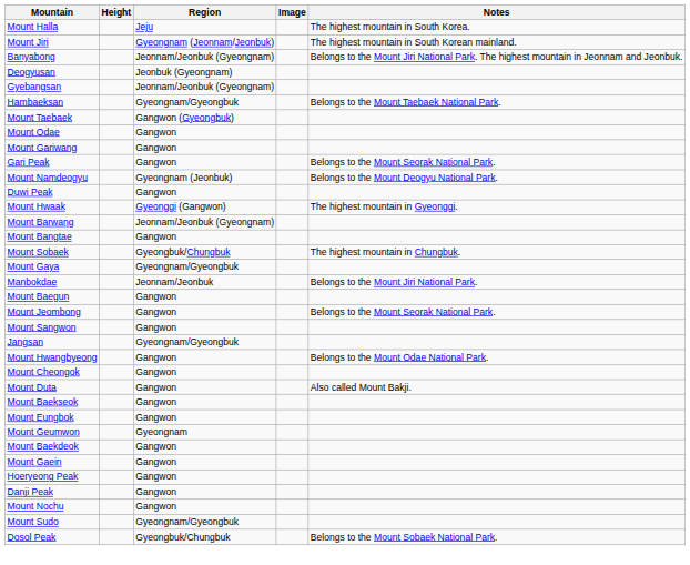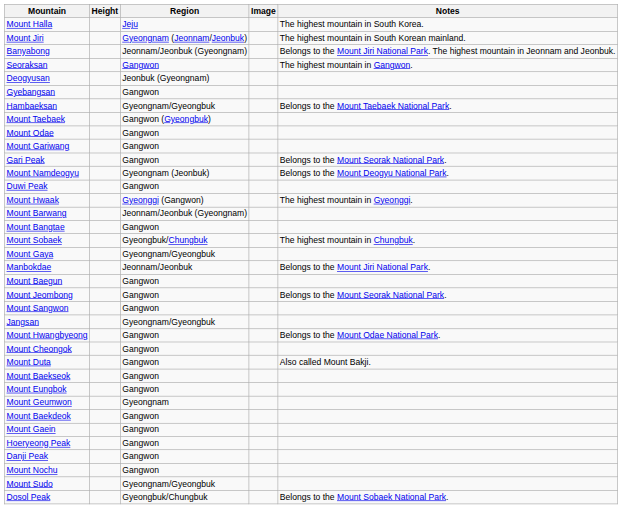+ row: Seoraksan | Gangwon | The highest mountain in Gangwon.
Gyebangsan | Region: Jeonnam/Jeonbuk (Gyeongnam) -> Gangwon
